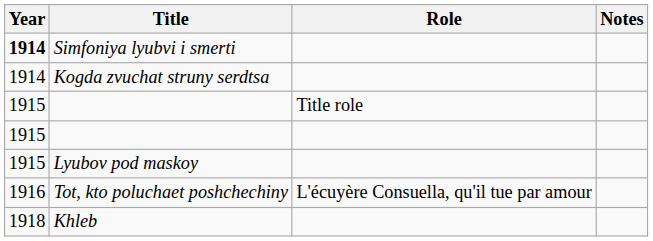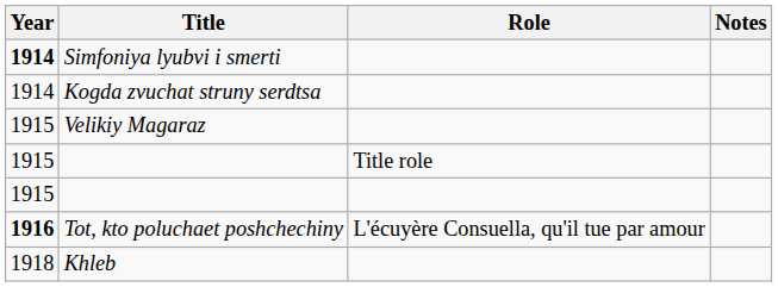+ row: 1915 | Velikiy Magaraz
- row: 1915 | Lyubov pod maskoy
Tot, kto poluchaet poshchechiny | Year: normal -> bold
